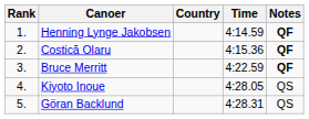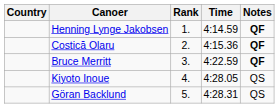columns swapped: Rank <-> Country
